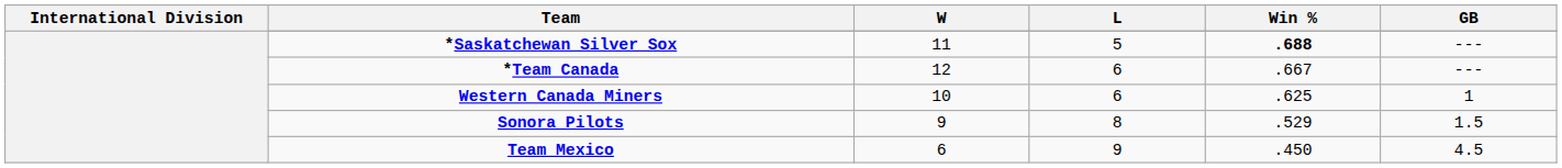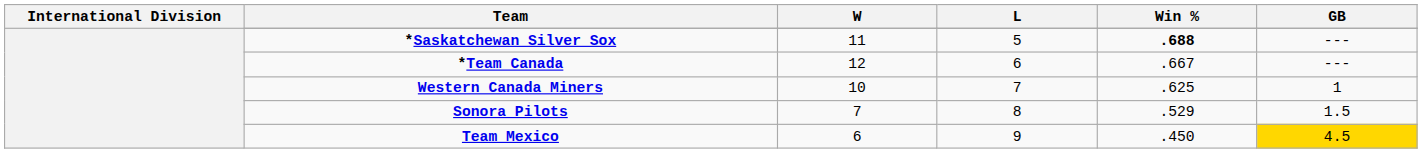Western Canada Miners | L: 6 -> 7
Sonora Pilots | W: 9 -> 7
Team Mexico | GB: no background -> gold background
